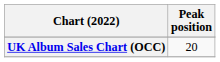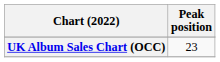UK Album Sales Chart (OCC) | Peak position: 20 -> 23
